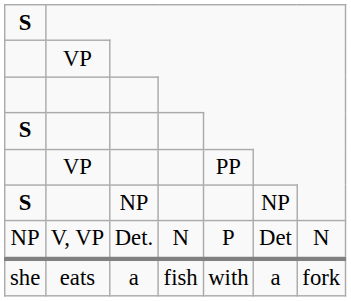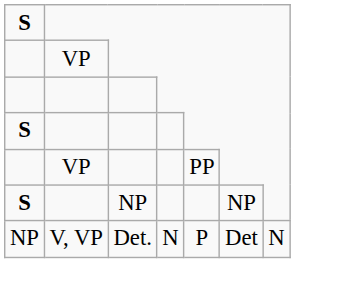- row: she | eats | a | fish | with | a | fork
